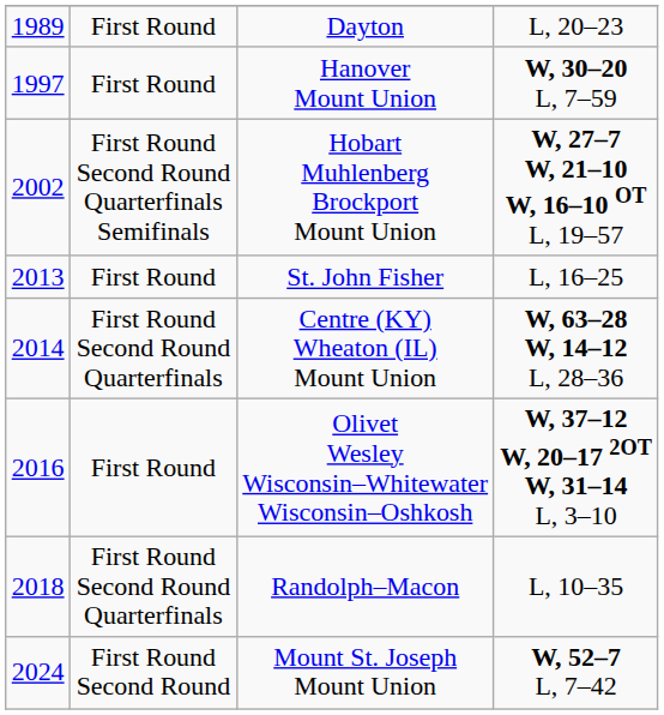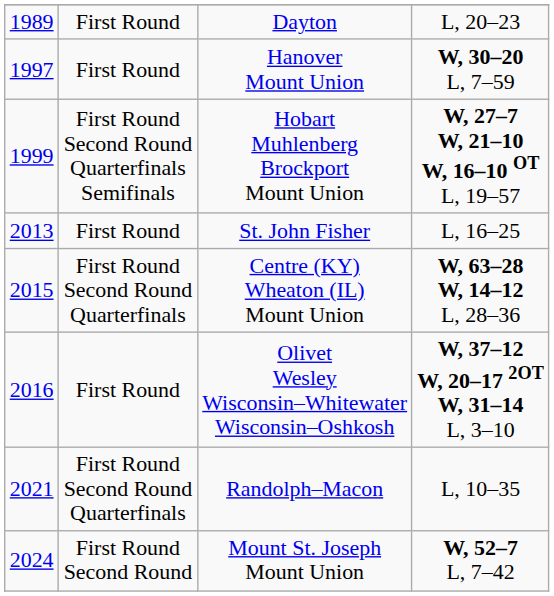Hobart Muhlenberg Brockport Mount Union | column 1: 2002 -> 1999
Centre (KY) Wheaton (IL) Mount Union | column 1: 2014 -> 2015
Randolph–Macon | column 1: 2018 -> 2021
